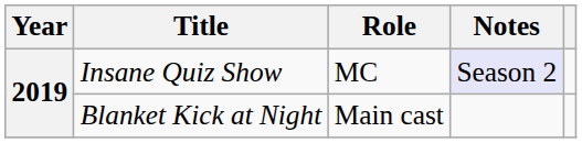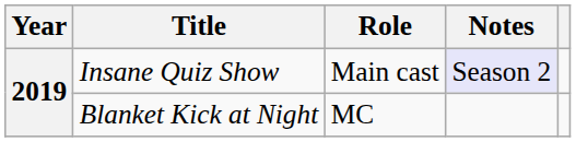Insane Quiz Show | Role: MC -> Main cast
Blanket Kick at Night | Role: Main cast -> MC
